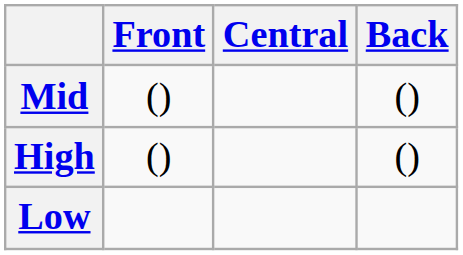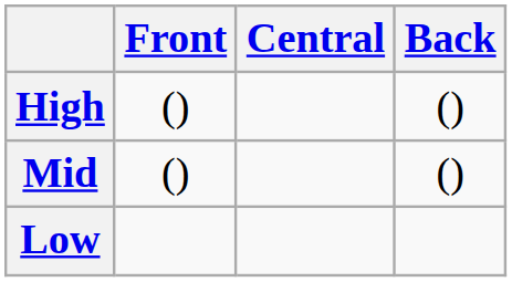rows swapped: High <-> Mid
